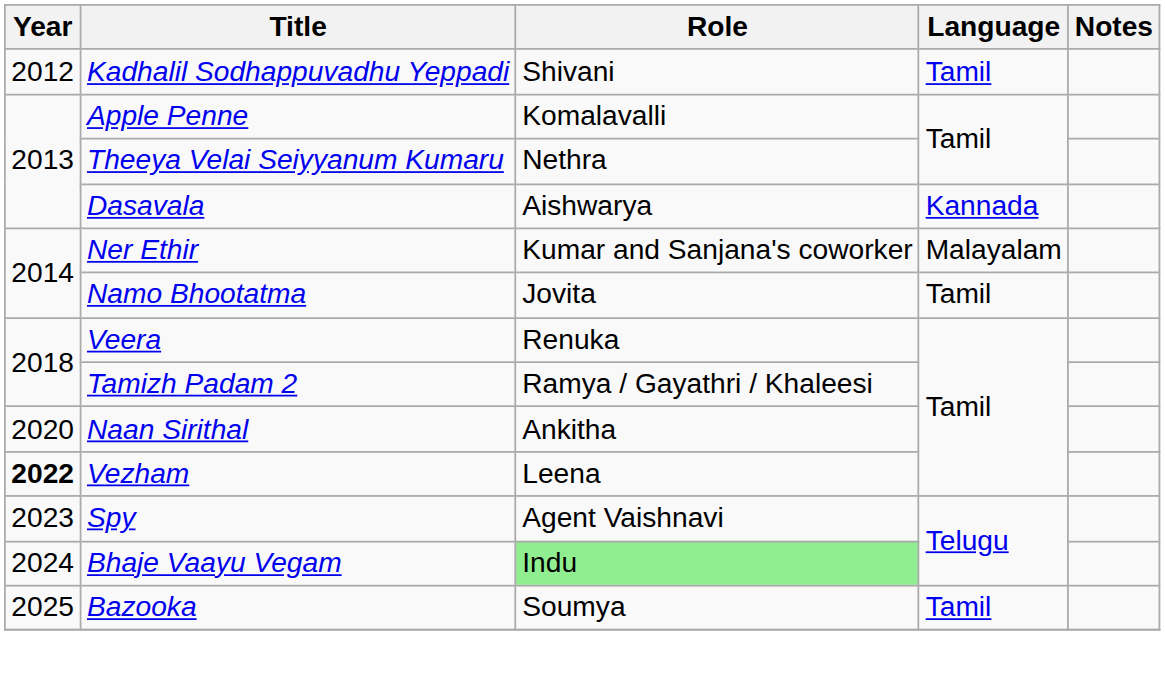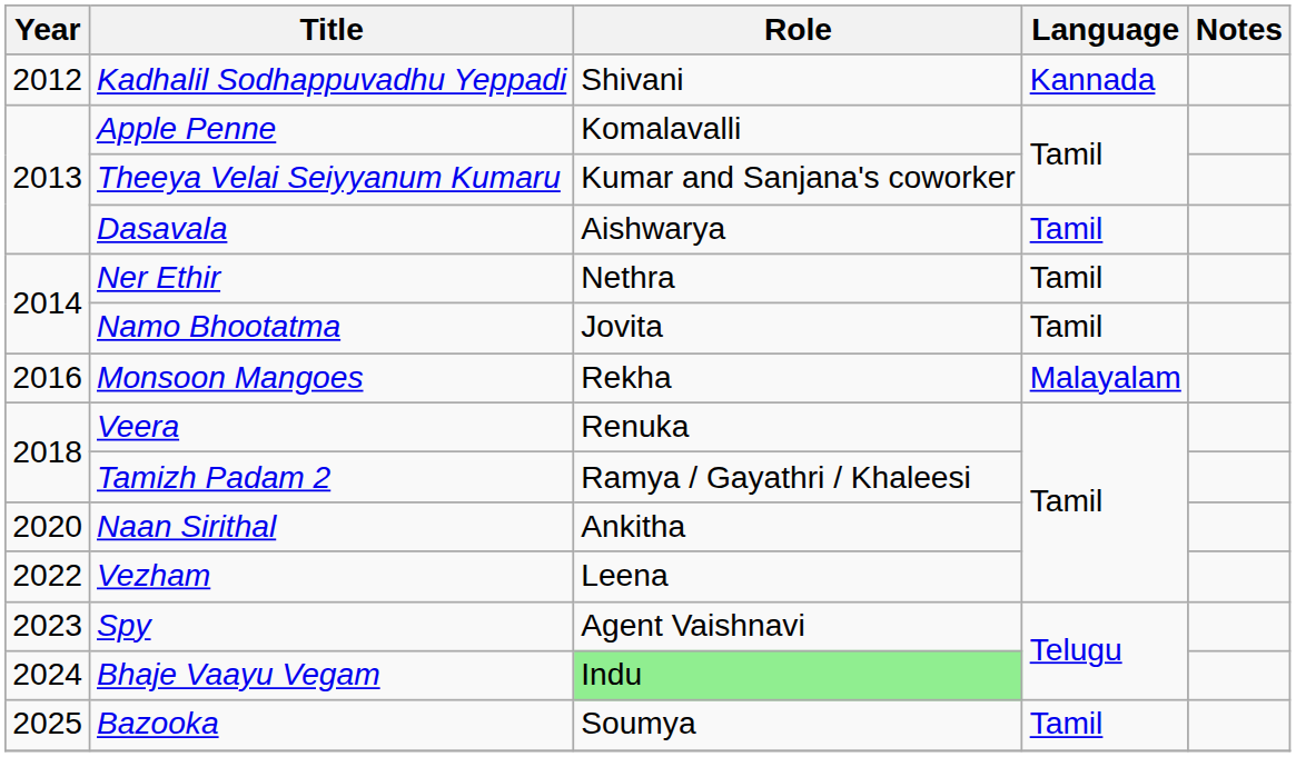Kadhalil Sodhappuvadhu Yeppadi | Language: Tamil -> Kannada
Theeya Velai Seiyyanum Kumaru | Role: Nethra -> Kumar and Sanjana's coworker
Dasavala | Language: Kannada -> Tamil
Ner Ethir | Role: Kumar and Sanjana's coworker -> Nethra
Ner Ethir | Language: Malayalam -> Tamil
+ row: 2016 | Monsoon Mangoes | Rekha | Malayalam
Vezham | Year: bold -> normal
